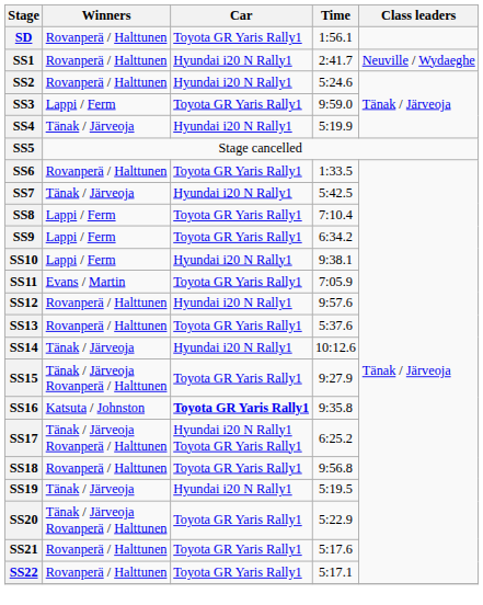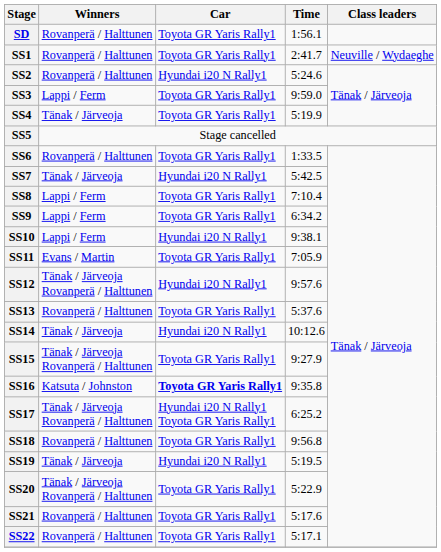SS1 | Car: Hyundai i20 N Rally1 -> Toyota GR Yaris Rally1
SS4 | Car: Hyundai i20 N Rally1 -> Toyota GR Yaris Rally1
SS12 | Winners: Rovanperä / Halttunen -> Tänak / Järveoja Rovanperä / Halttunen
